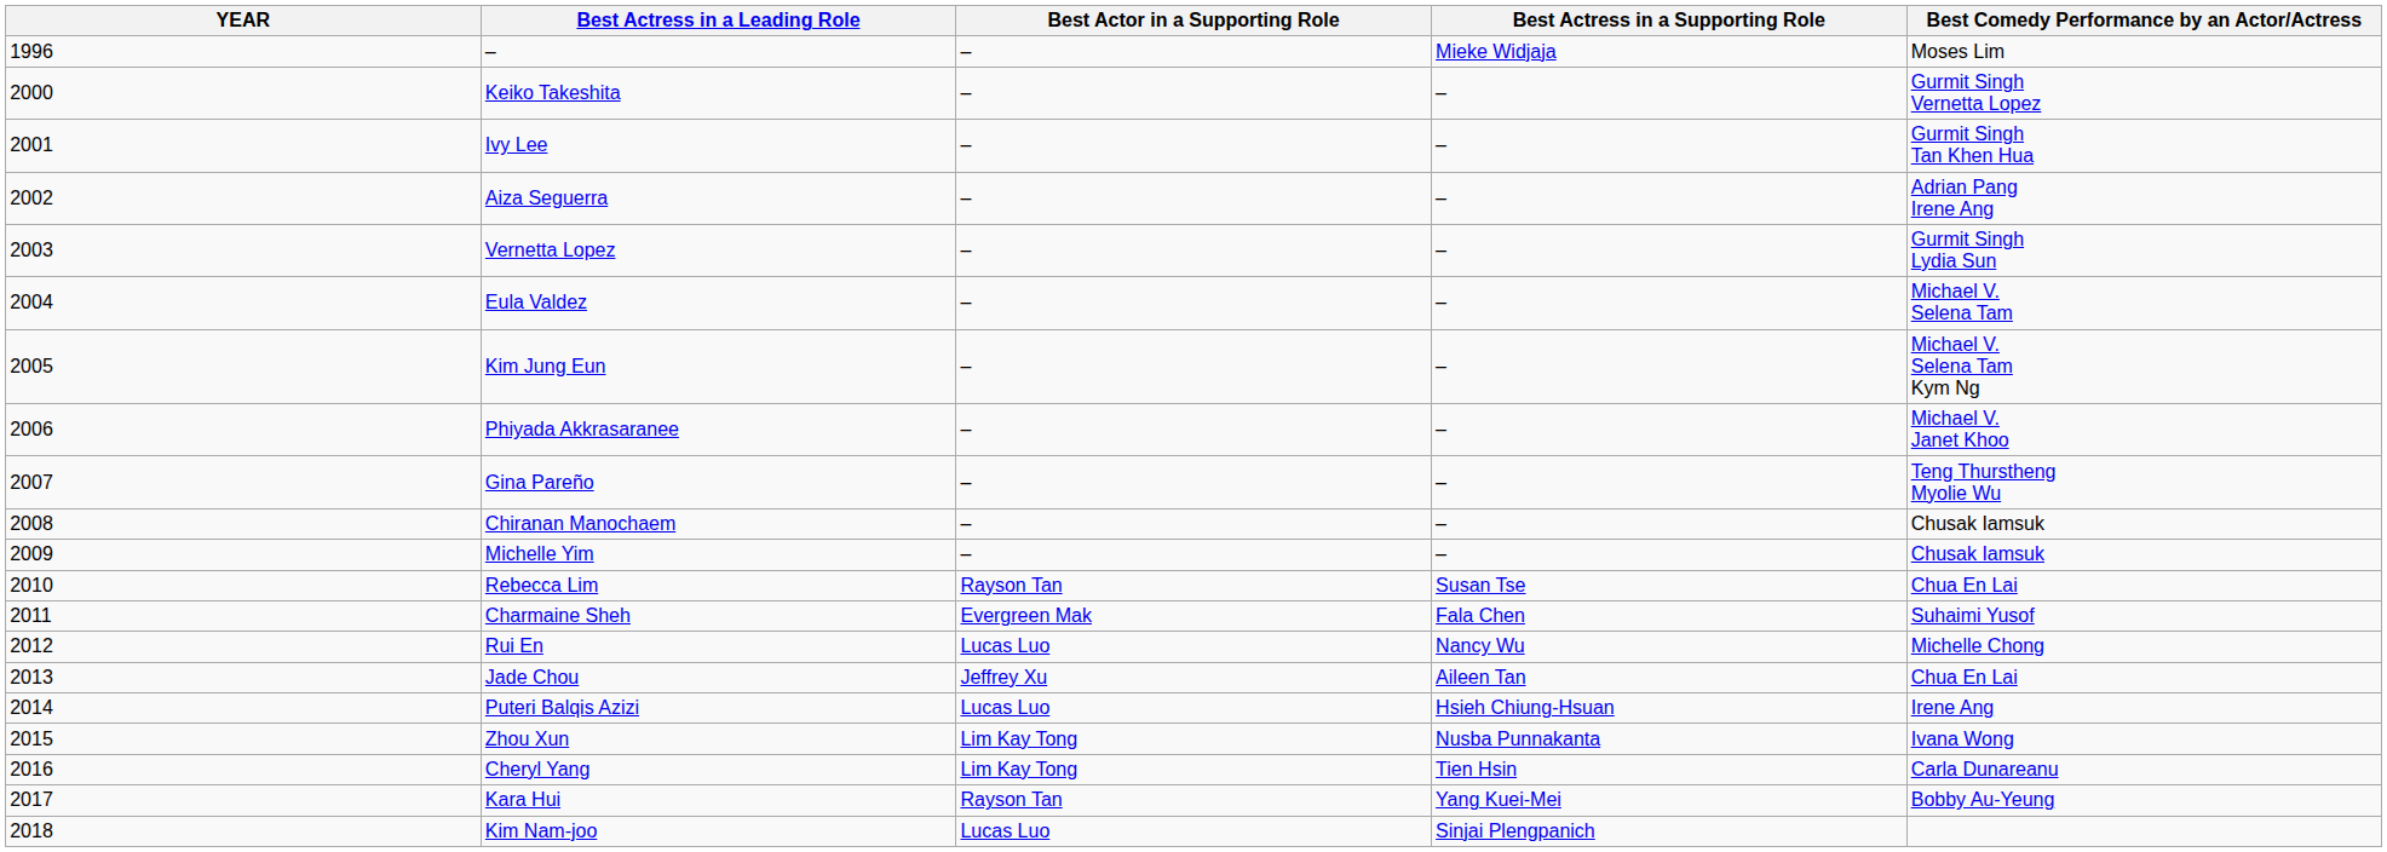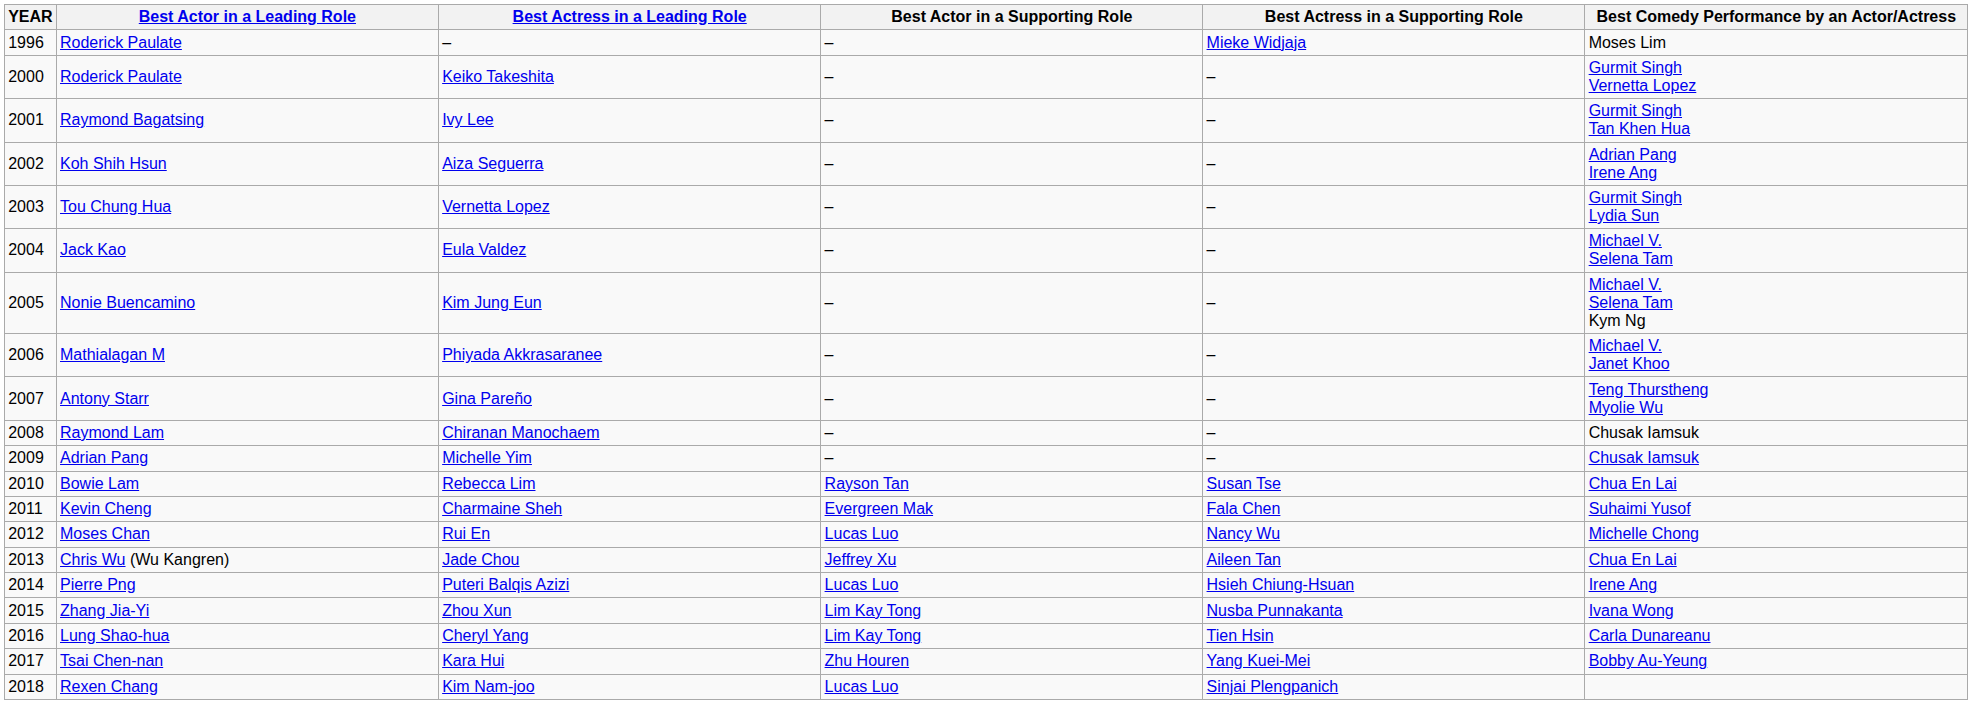+ column: Best Actor in a Leading Role | Roderick Paulate | Roderick Paulate | Raymond Bagatsing | Koh Shih Hsun | Tou Chung Hua | Jack Kao | Nonie Buencamino | Mathialagan M | Antony Starr | Raymond Lam | Adrian Pang | Bowie Lam | Kevin Cheng | Moses Chan | Chris Wu (Wu Kangren) | Pierre Png | Zhang Jia-Yi | Lung Shao-hua | Tsai Chen-nan | Rexen Chang
Kara Hui | Best Actor in a Supporting Role: Rayson Tan -> Zhu Houren
